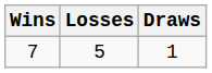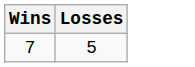- column: Draws | 1
